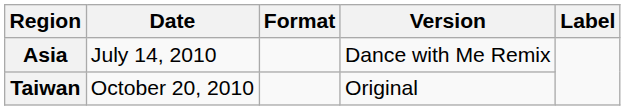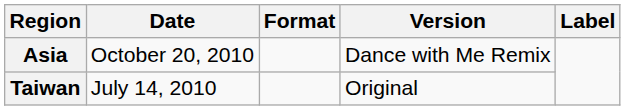Asia | Date: July 14, 2010 -> October 20, 2010
Taiwan | Date: October 20, 2010 -> July 14, 2010
